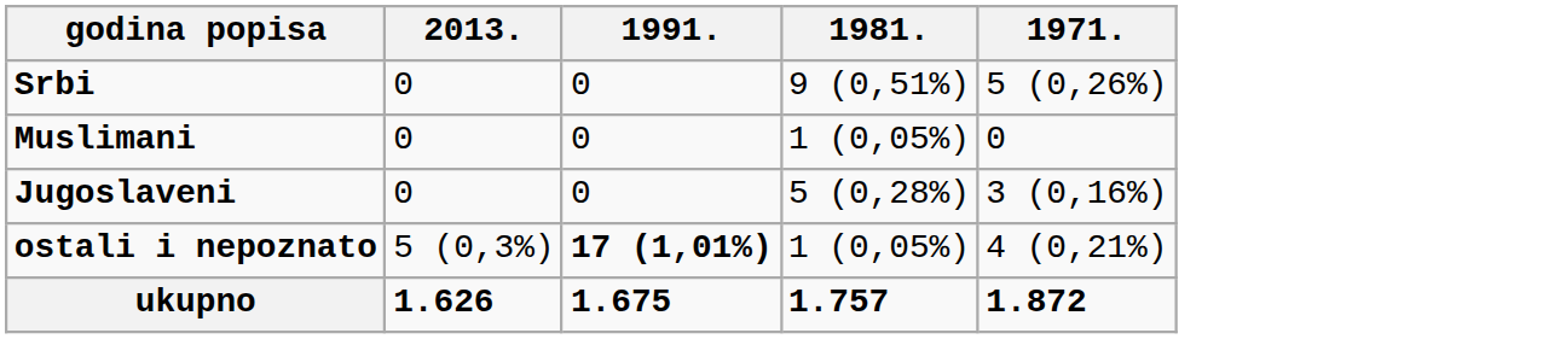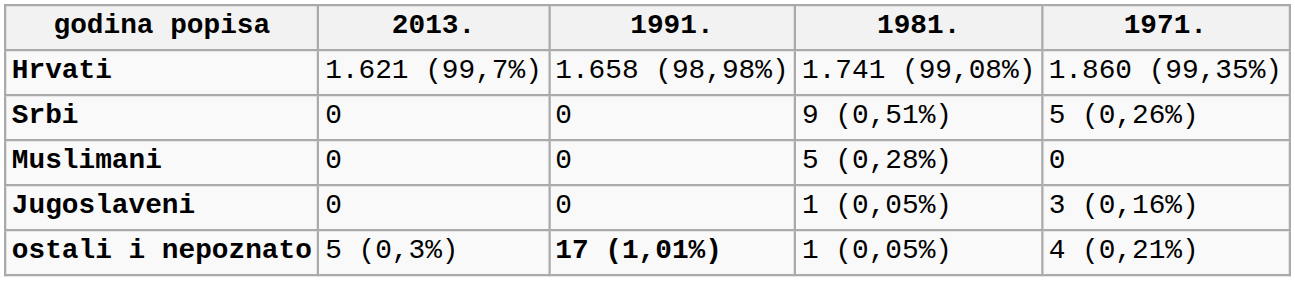+ row: Hrvati | 1.621 (99,7%) | 1.658 (98,98%) | 1.741 (99,08%) | 1.860 (99,35%)
Muslimani | 1981.: 1 (0,05%) -> 5 (0,28%)
Jugoslaveni | 1981.: 5 (0,28%) -> 1 (0,05%)
- row: ukupno | 1.626 | 1.675 | 1.757 | 1.872
